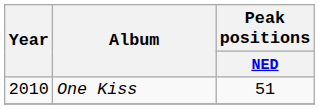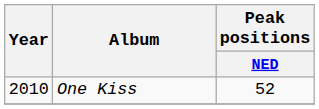One Kiss | Peak positions / NED: 51 -> 52
